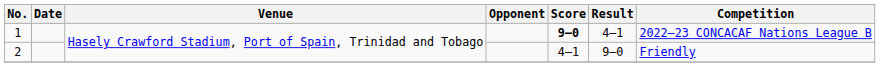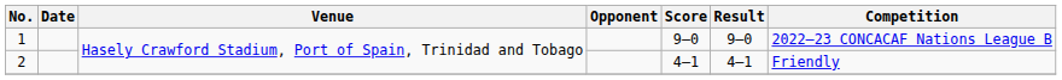1 | Score: bold -> normal
1 | Result: 4–1 -> 9–0
2 | Result: 9–0 -> 4–1
